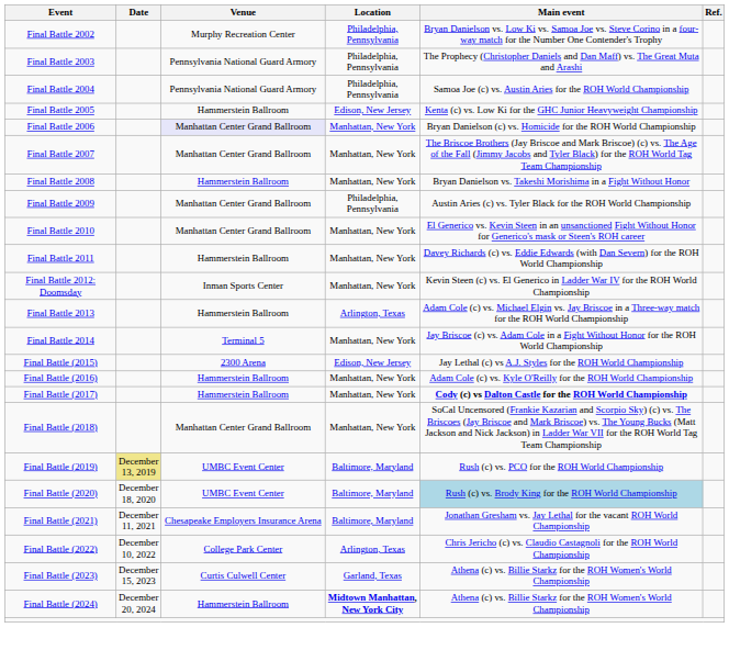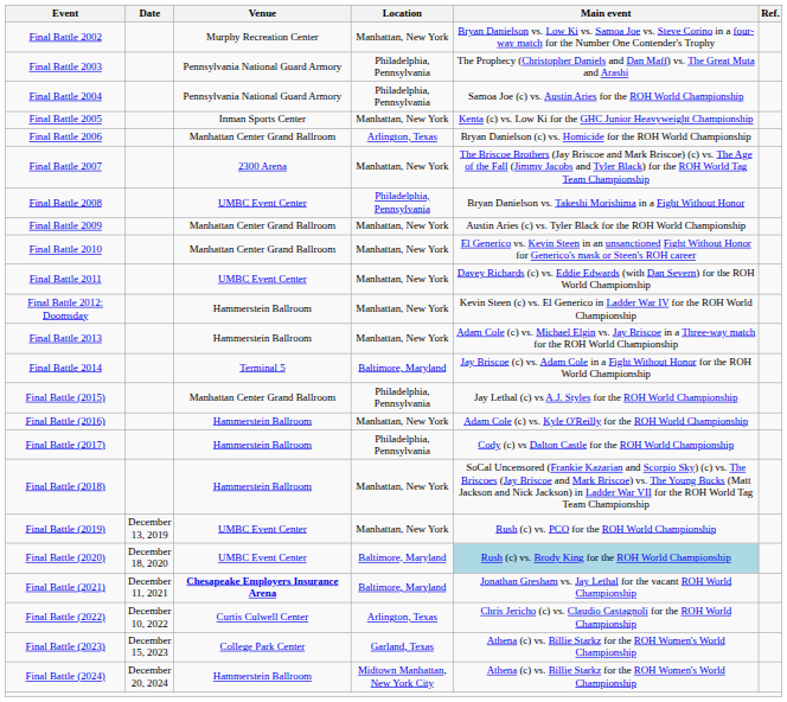Final Battle 2002 | Location: Philadelphia, Pennsylvania -> Manhattan, New York
Final Battle 2005 | Venue: Hammerstein Ballroom -> Inman Sports Center
Final Battle 2005 | Location: Edison, New Jersey -> Manhattan, New York
Final Battle 2006 | Venue: lavender background -> no background
Final Battle 2006 | Location: Manhattan, New York -> Arlington, Texas
Final Battle 2007 | Venue: Manhattan Center Grand Ballroom -> 2300 Arena
Final Battle 2008 | Venue: Hammerstein Ballroom -> UMBC Event Center
Final Battle 2008 | Location: Manhattan, New York -> Philadelphia, Pennsylvania
Final Battle 2009 | Location: Philadelphia, Pennsylvania -> Manhattan, New York
Final Battle 2011 | Venue: Hammerstein Ballroom -> UMBC Event Center
Final Battle 2012: Doomsday | Venue: Inman Sports Center -> Hammerstein Ballroom
Final Battle 2013 | Location: Arlington, Texas -> Manhattan, New York
Final Battle 2014 | Location: Manhattan, New York -> Baltimore, Maryland
Final Battle (2015) | Venue: 2300 Arena -> Manhattan Center Grand Ballroom
Final Battle (2015) | Location: Edison, New Jersey -> Philadelphia, Pennsylvania
Final Battle (2017) | Location: Manhattan, New York -> Philadelphia, Pennsylvania
Final Battle (2017) | Main event: bold -> normal
Final Battle (2018) | Venue: Manhattan Center Grand Ballroom -> Hammerstein Ballroom
Final Battle (2019) | Date: khaki background -> no background
Final Battle (2019) | Location: Baltimore, Maryland -> Manhattan, New York
Final Battle (2021) | Venue: normal -> bold
Final Battle (2022) | Venue: College Park Center -> Curtis Culwell Center
Final Battle (2023) | Venue: Curtis Culwell Center -> College Park Center
Final Battle (2024) | Location: bold -> normal
